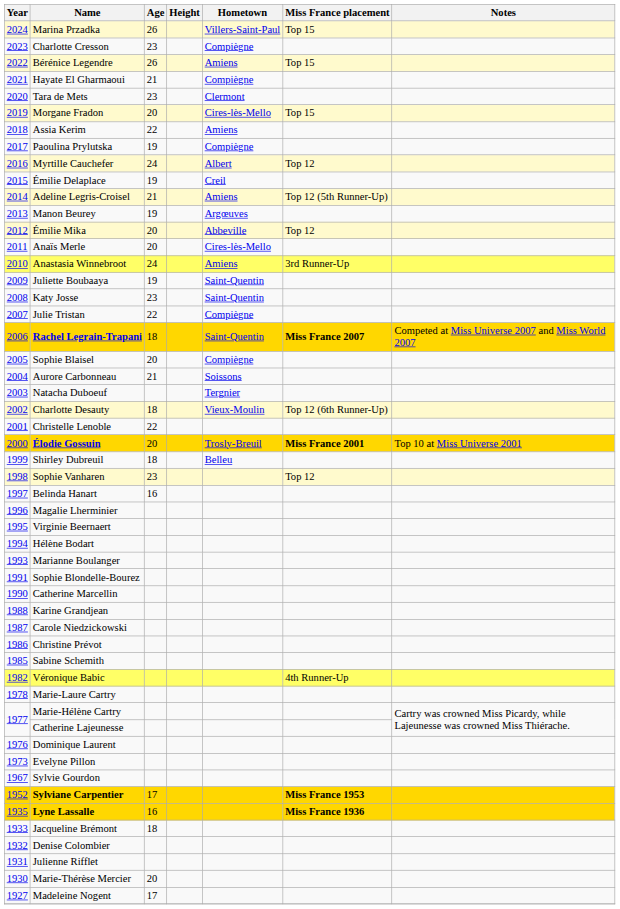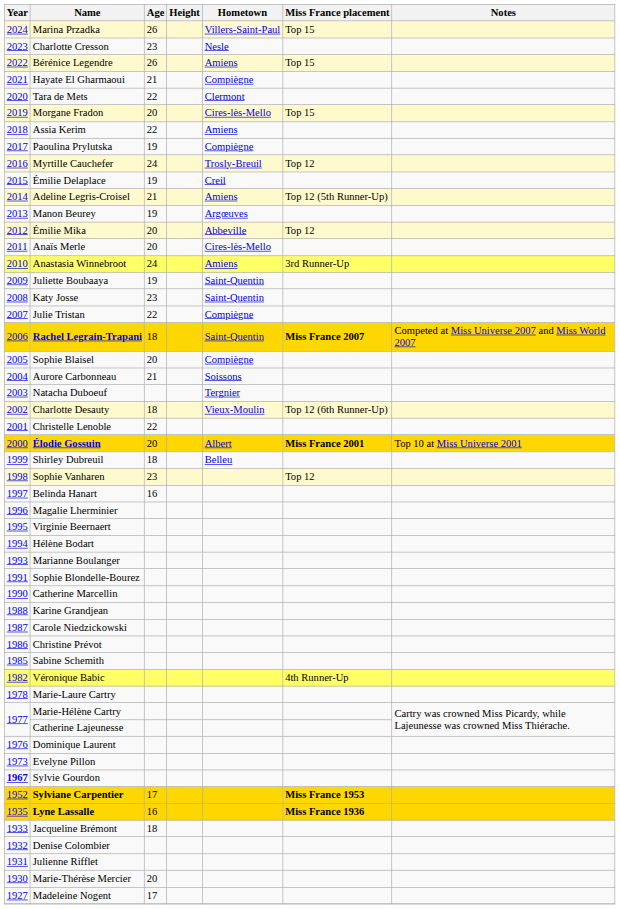Charlotte Cresson | Hometown: Compiègne -> Nesle
Tara de Mets | Age: 23 -> 22
Myrtille Cauchefer | Hometown: Albert -> Trosly-Breuil
Élodie Gossuin | Hometown: Trosly-Breuil -> Albert
Sylvie Gourdon | Year: normal -> bold
